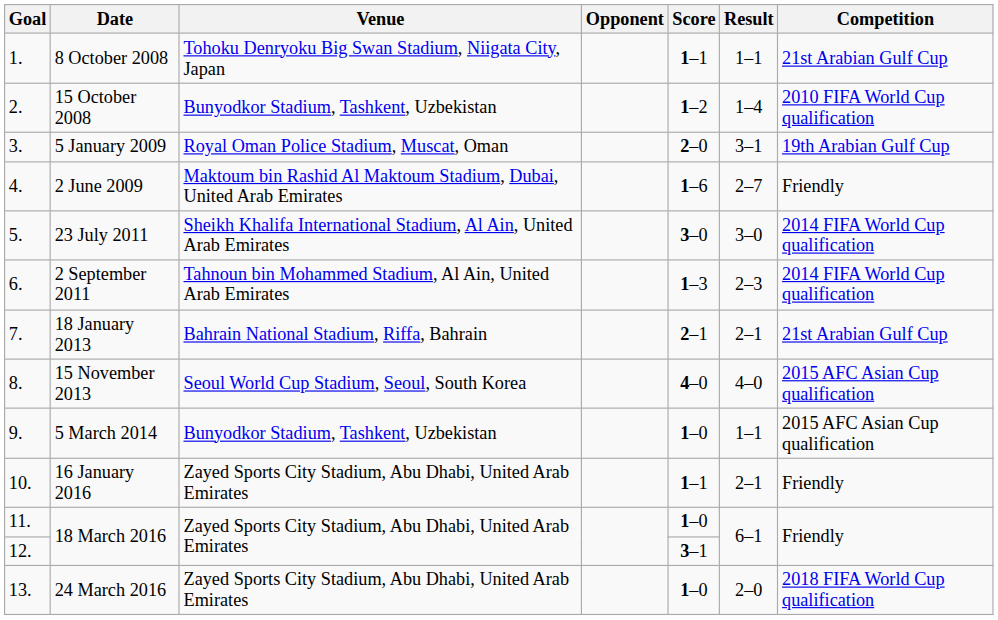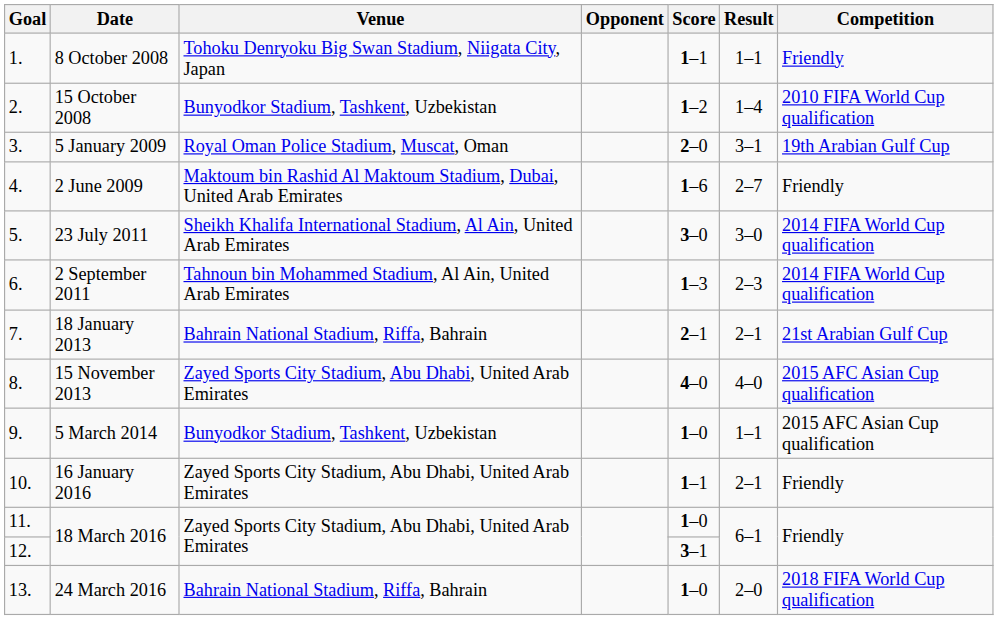8 October 2008 | Competition: 21st Arabian Gulf Cup -> Friendly
15 November 2013 | Venue: Seoul World Cup Stadium, Seoul, South Korea -> Zayed Sports City Stadium, Abu Dhabi, United Arab Emirates
24 March 2016 | Venue: Zayed Sports City Stadium, Abu Dhabi, United Arab Emirates -> Bahrain National Stadium, Riffa, Bahrain
